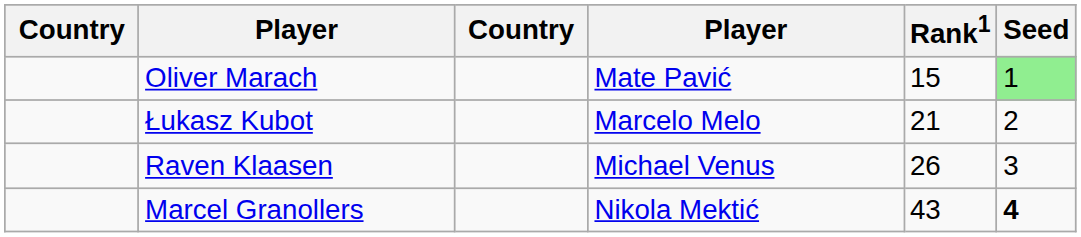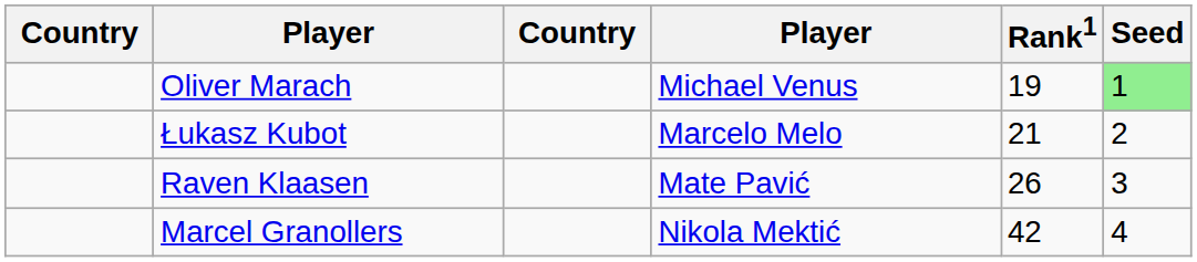Oliver Marach | column 4: Mate Pavić -> Michael Venus
Oliver Marach | Rank1: 15 -> 19
Raven Klaasen | column 4: Michael Venus -> Mate Pavić
Marcel Granollers | Rank1: 43 -> 42
Marcel Granollers | Seed: bold -> normal
